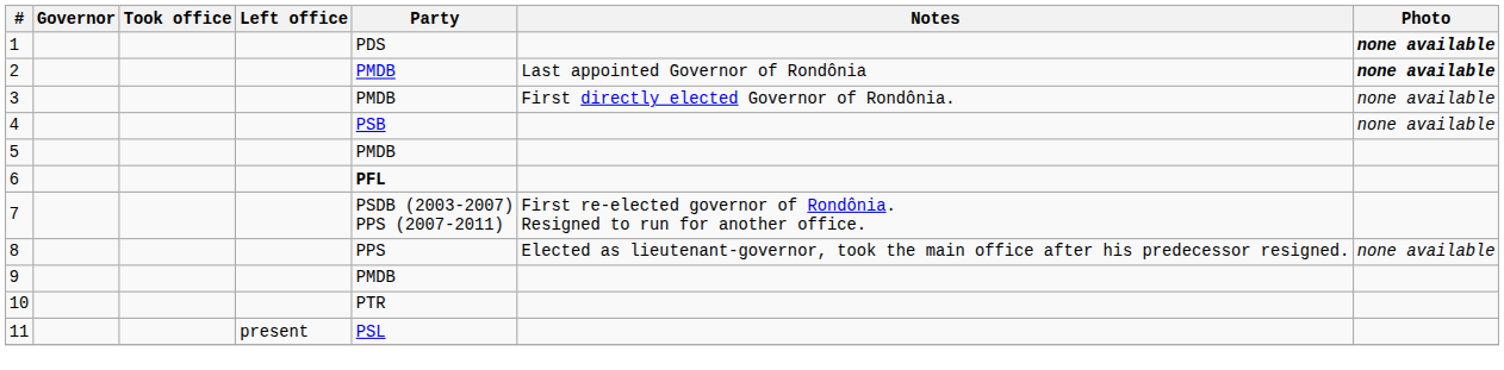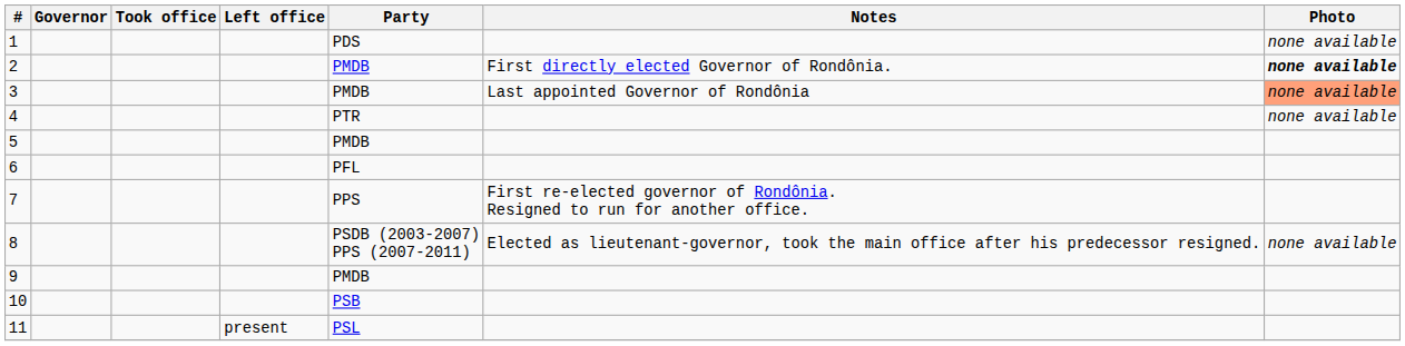1 | Photo: bold -> normal
2 | Notes: Last appointed Governor of Rondônia -> First directly elected Governor of Rondônia.
3 | Notes: First directly elected Governor of Rondônia. -> Last appointed Governor of Rondônia
3 | Photo: no background -> lightsalmon background
4 | Party: PSB -> PTR
6 | Party: bold -> normal
7 | Party: PSDB (2003-2007) PPS (2007-2011) -> PPS
8 | Party: PPS -> PSDB (2003-2007) PPS (2007-2011)
10 | Party: PTR -> PSB
